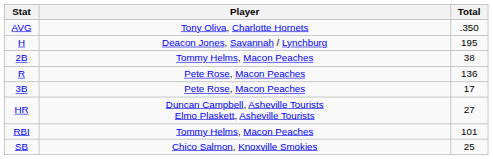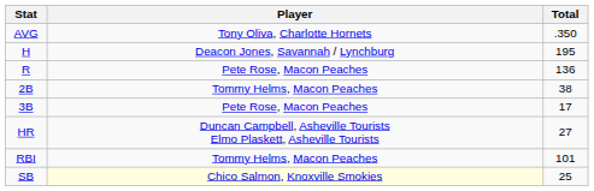rows swapped: R <-> 2B
SB | Player: no background -> lightyellow background
